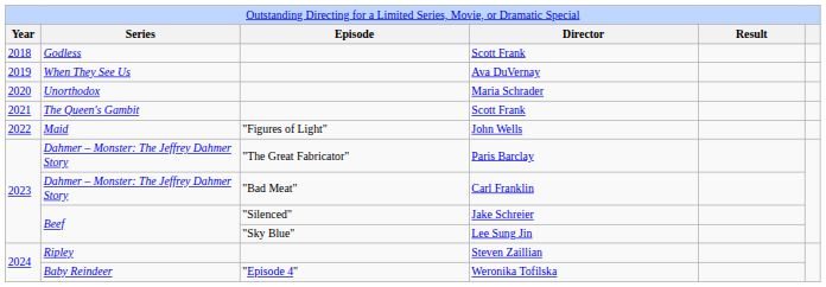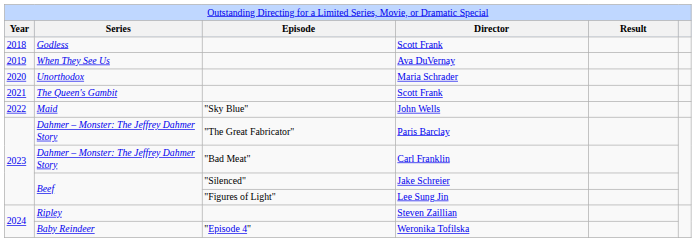John Wells | column 3: "Figures of Light" -> "Sky Blue"
Lee Sung Jin | column 3: "Sky Blue" -> "Figures of Light"
